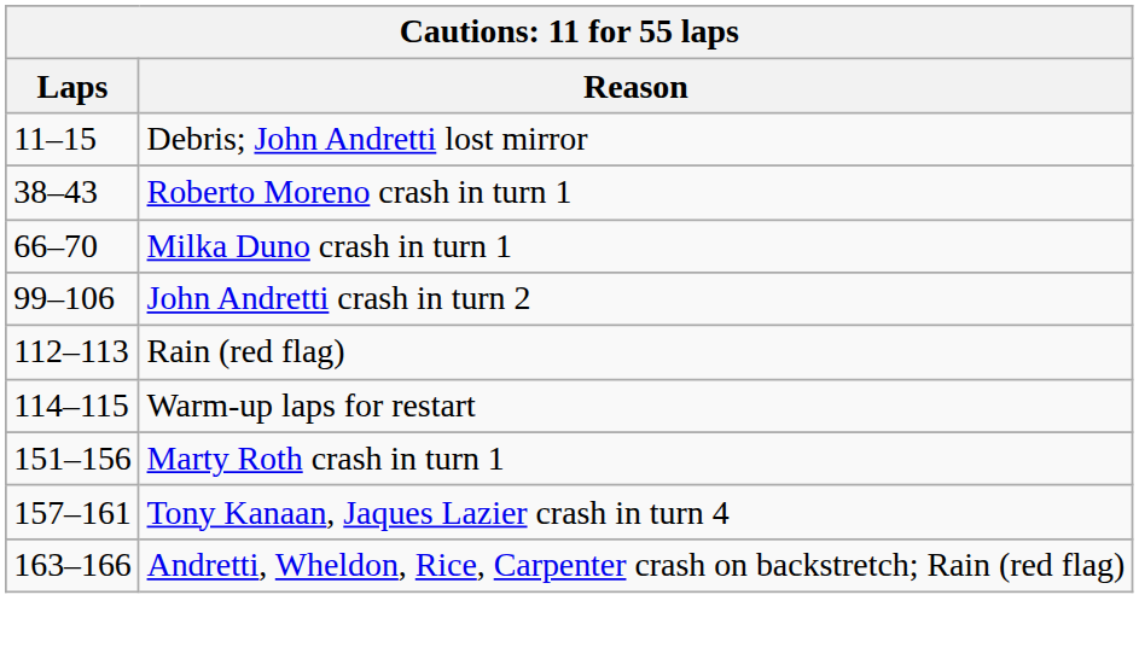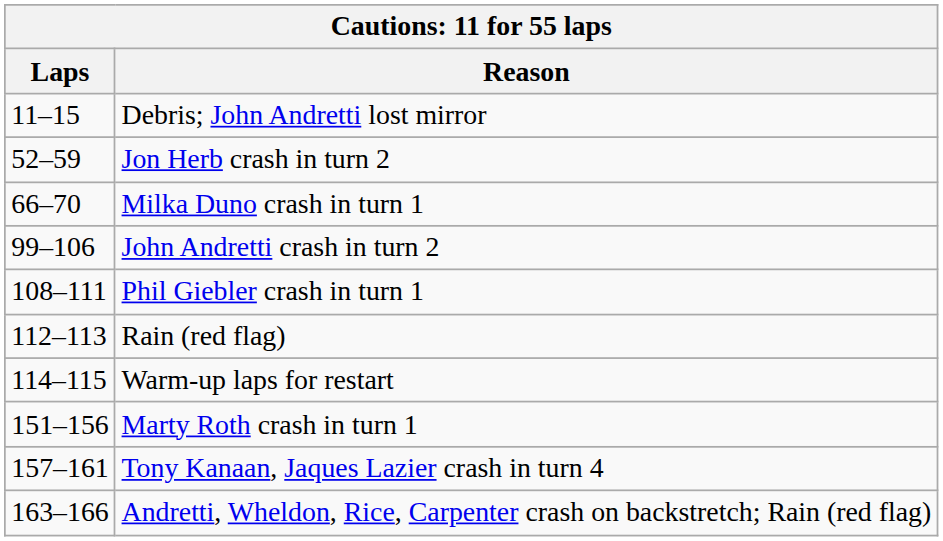- row: 38–43 | Roberto Moreno crash in turn 1
+ row: 52–59 | Jon Herb crash in turn 2
+ row: 108–111 | Phil Giebler crash in turn 1
